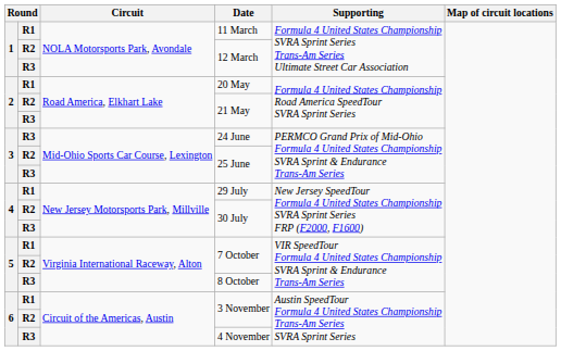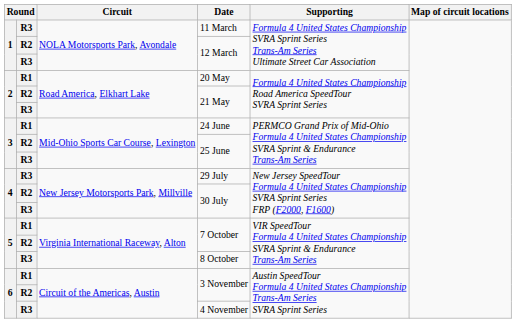11 March | column 2: R1 -> R3
24 June | column 2: R3 -> R1
29 July | column 2: R1 -> R3
